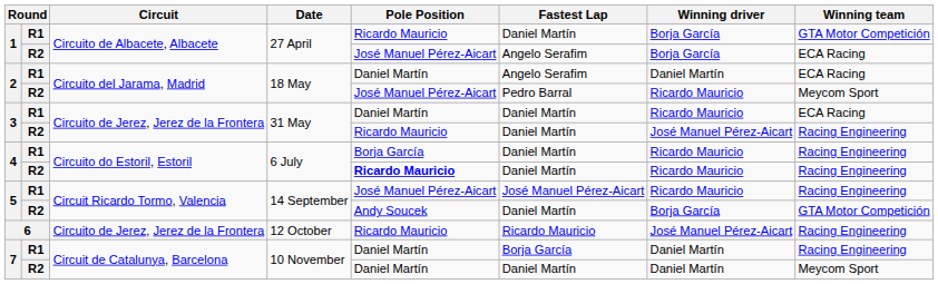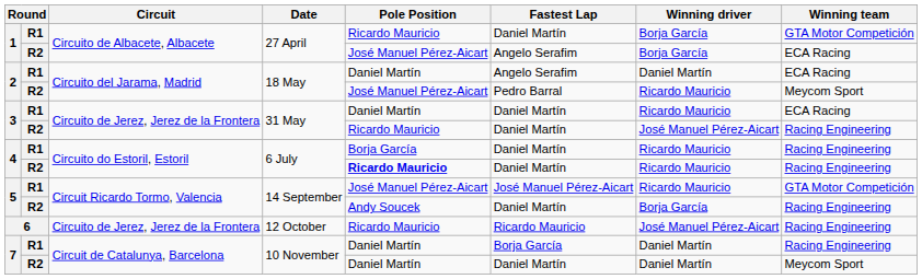5 / R1 | Winning team: Racing Engineering -> GTA Motor Competición
5 / R2 | Winning team: GTA Motor Competición -> Racing Engineering
